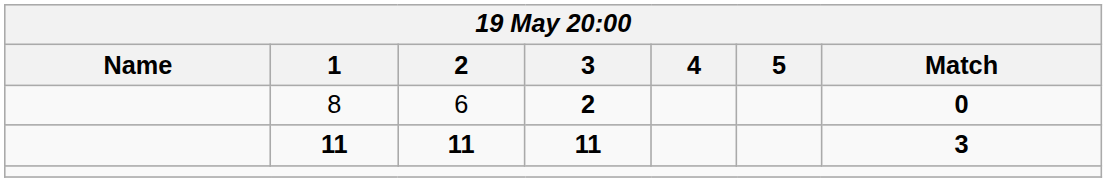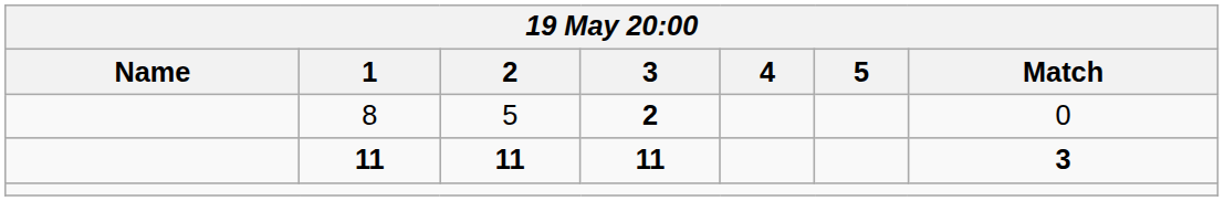8 | 2: 6 -> 5
8 | Match: bold -> normal
